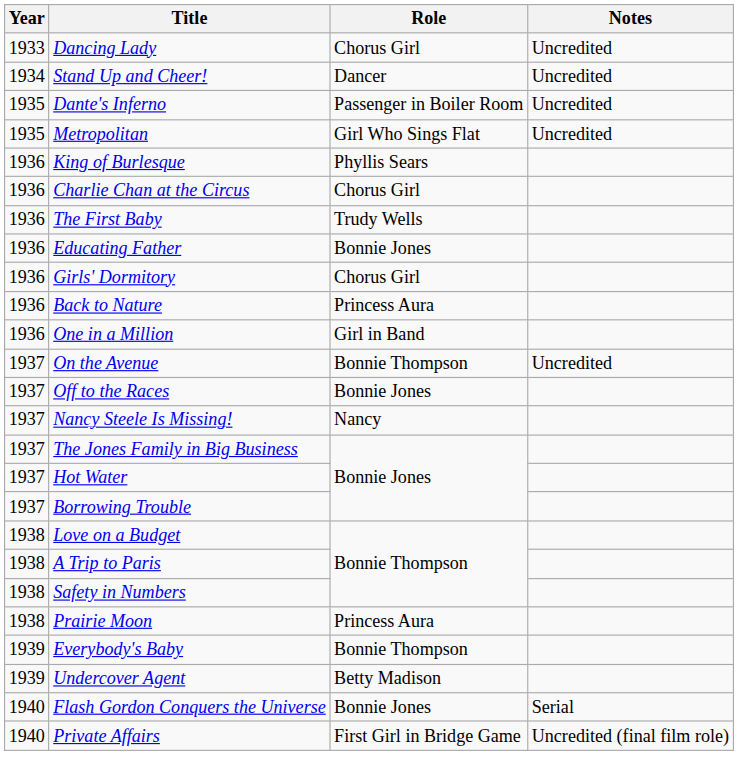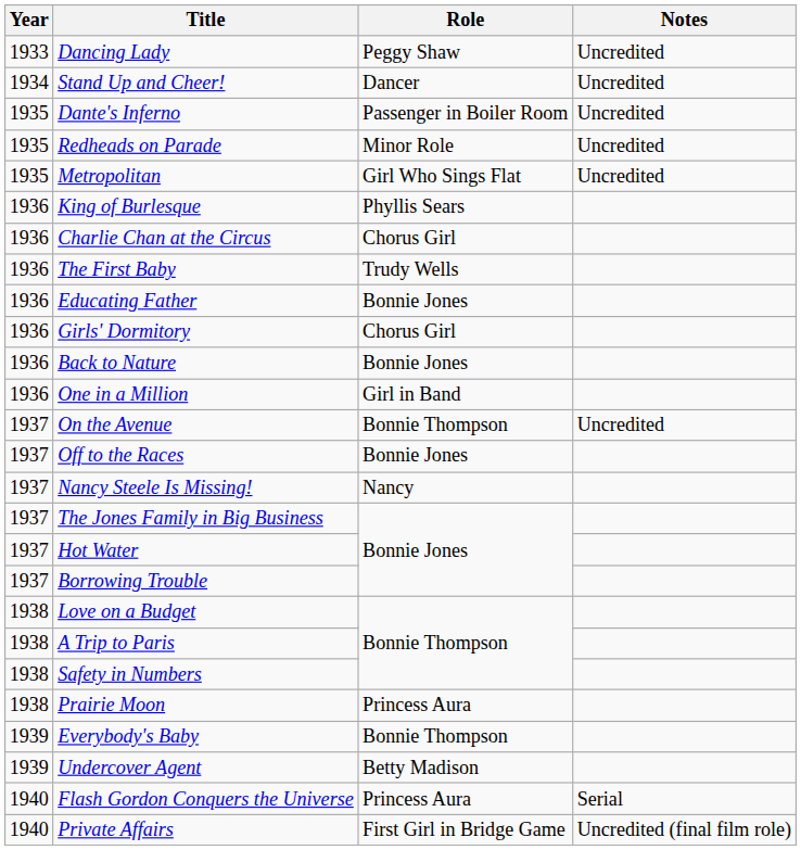Dancing Lady | Role: Chorus Girl -> Peggy Shaw
+ row: 1935 | Redheads on Parade | Minor Role | Uncredited
Back to Nature | Role: Princess Aura -> Bonnie Jones
Flash Gordon Conquers the Universe | Role: Bonnie Jones -> Princess Aura
